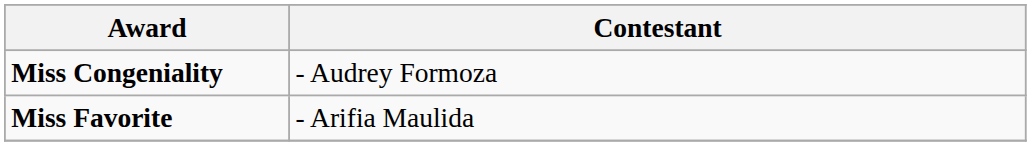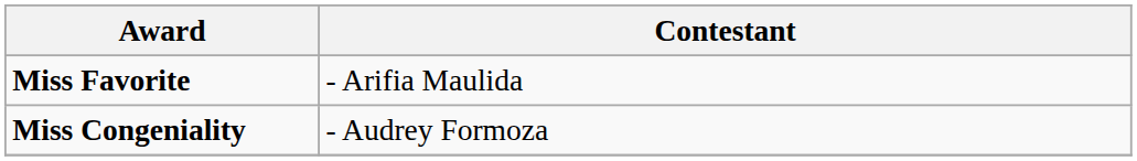rows swapped: Miss Congeniality <-> Miss Favorite
